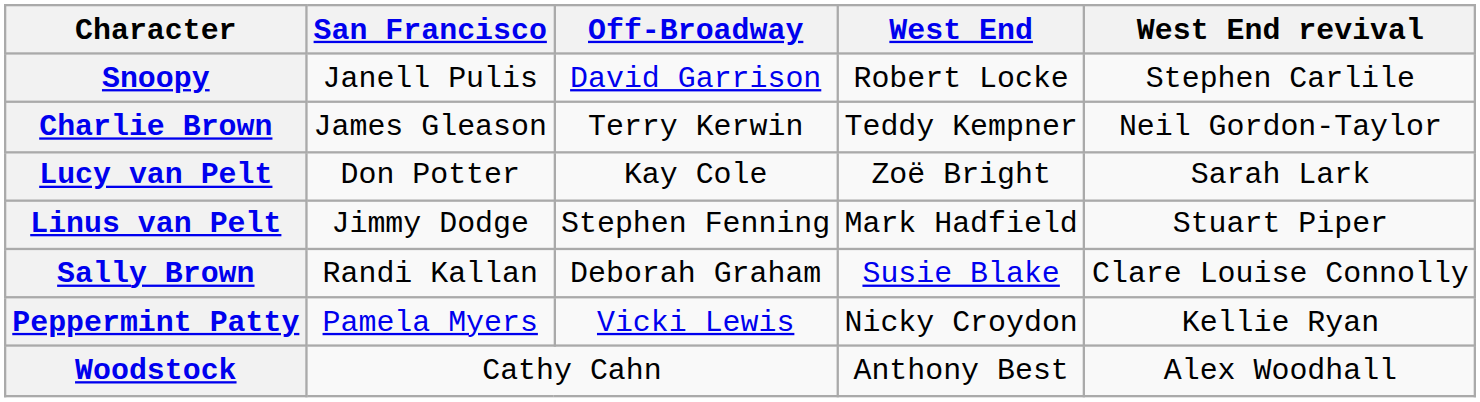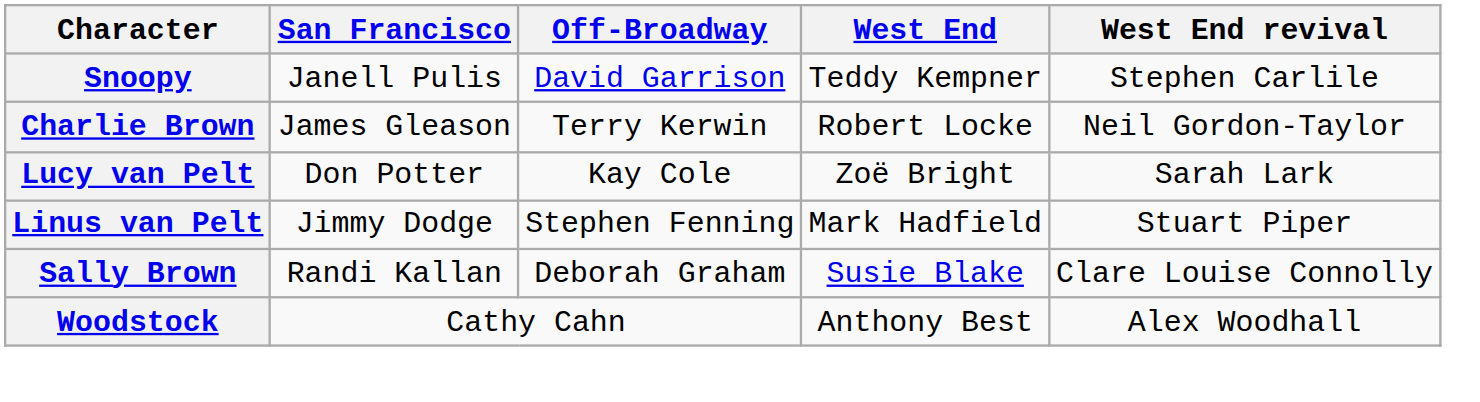Snoopy | West End: Robert Locke -> Teddy Kempner
Charlie Brown | West End: Teddy Kempner -> Robert Locke
- row: Peppermint Patty | Pamela Myers | Vicki Lewis | Nicky Croydon | Kellie Ryan
